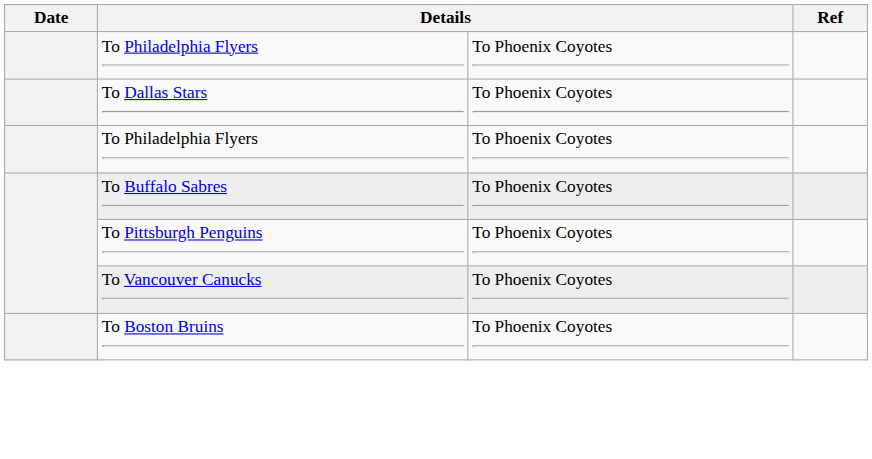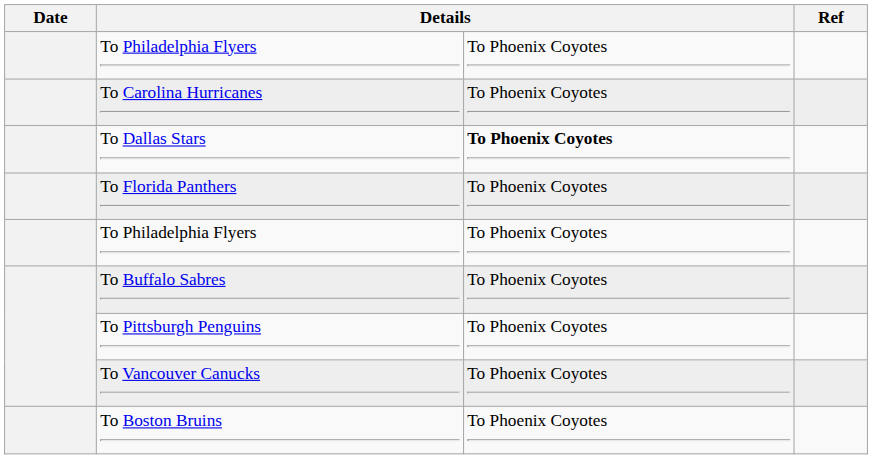+ row: To Carolina Hurricanes | To Phoenix Coyotes
To Dallas Stars | column 3: normal -> bold
+ row: To Florida Panthers | To Phoenix Coyotes
